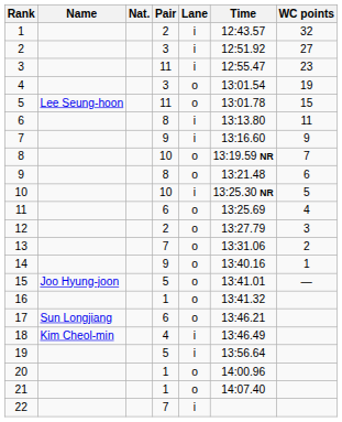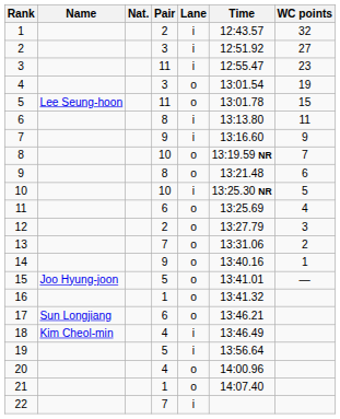20 | Pair: 1 -> 4
